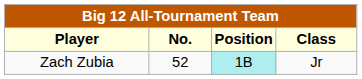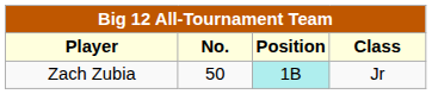Zach Zubia | No.: 52 -> 50
